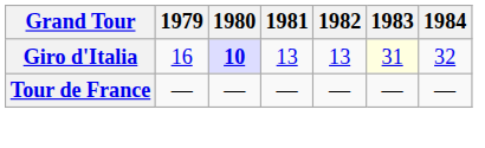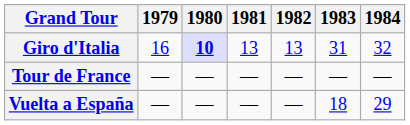Giro d'Italia | 1983: lightyellow background -> no background
+ row: Vuelta a España | — | — | — | — | 18 | 29
